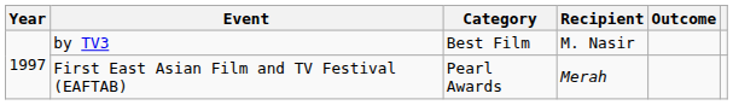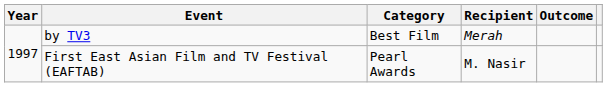by TV3 | Recipient: M. Nasir -> Merah
First East Asian Film and TV Festival (EAFTAB) | Recipient: Merah -> M. Nasir
